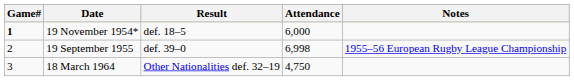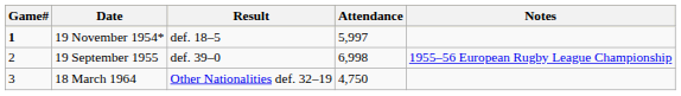19 November 1954* | Attendance: 6,000 -> 5,997
